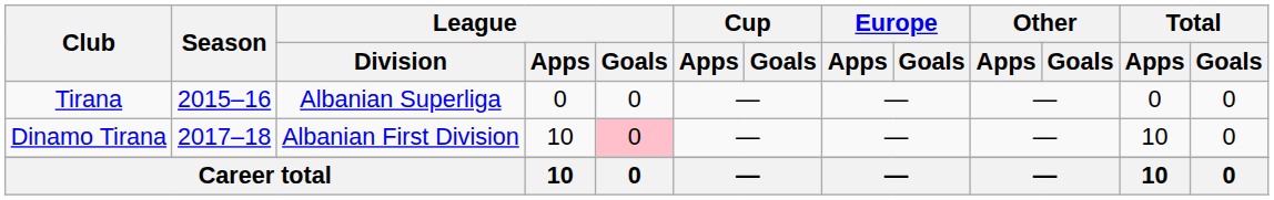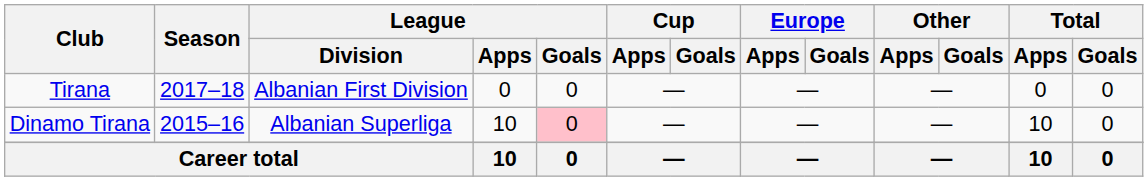Tirana | Season: 2015–16 -> 2017–18
Tirana | League / Division: Albanian Superliga -> Albanian First Division
Dinamo Tirana | Season: 2017–18 -> 2015–16
Dinamo Tirana | League / Division: Albanian First Division -> Albanian Superliga
